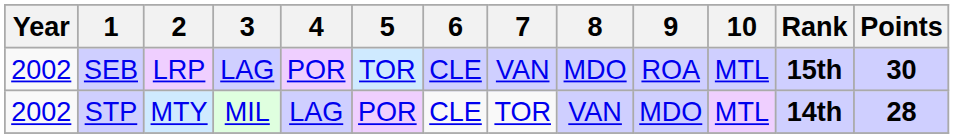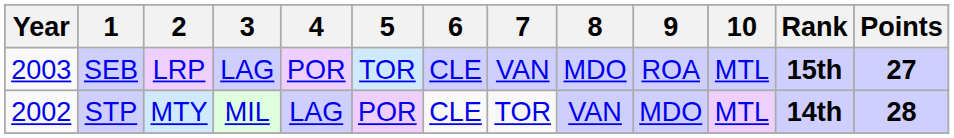SEB | Year: 2002 -> 2003
SEB | Points: 30 -> 27
